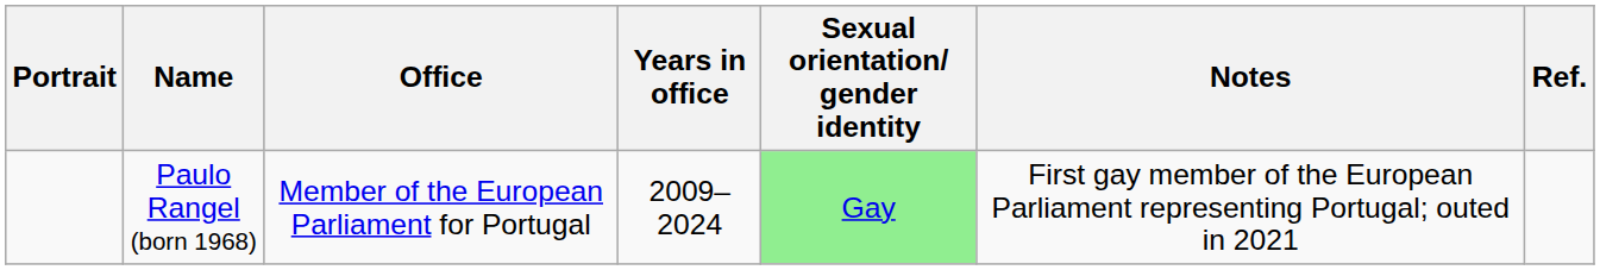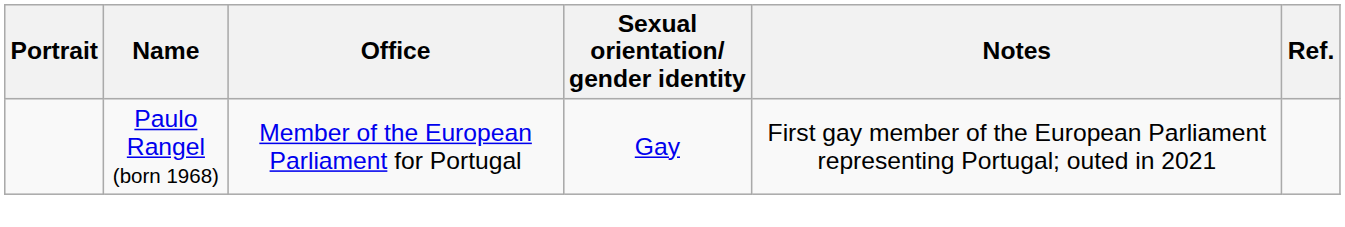- column: Years in office | 2009–2024
Paulo Rangel (born 1968) | Sexual orientation/ gender identity: lightgreen background -> no background
